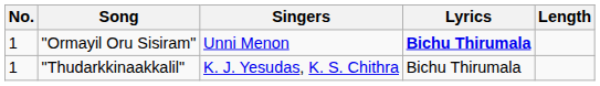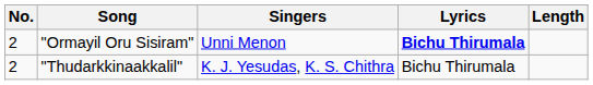"Ormayil Oru Sisiram" | No.: 1 -> 2
"Thudarkkinaakkalil" | No.: 1 -> 2
